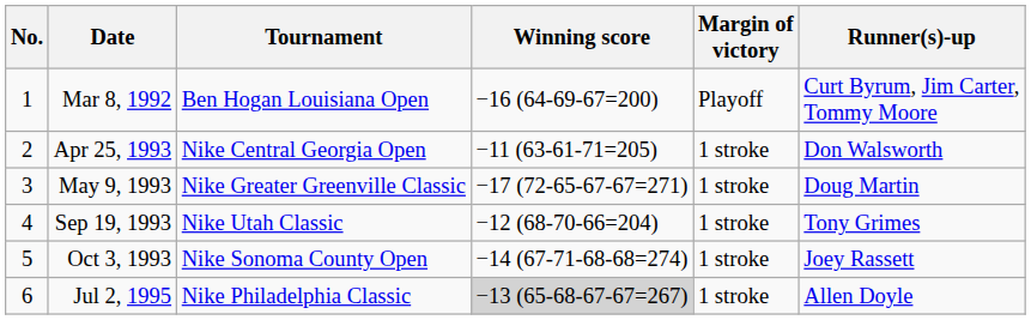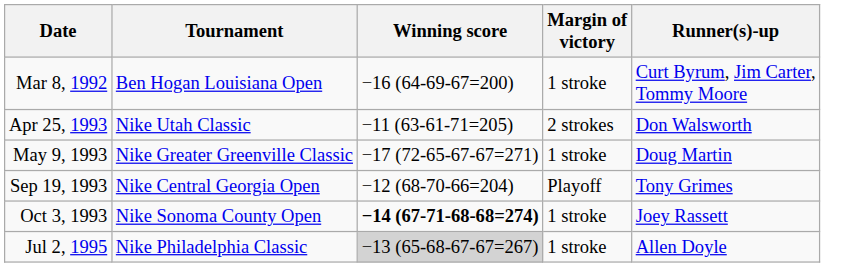- column: No. | 1 | 2 | 3 | 4 | 5 | 6
Mar 8, 1992 | Margin of victory: Playoff -> 1 stroke
Apr 25, 1993 | Tournament: Nike Central Georgia Open -> Nike Utah Classic
Apr 25, 1993 | Margin of victory: 1 stroke -> 2 strokes
Sep 19, 1993 | Tournament: Nike Utah Classic -> Nike Central Georgia Open
Sep 19, 1993 | Margin of victory: 1 stroke -> Playoff
Oct 3, 1993 | Winning score: normal -> bold
